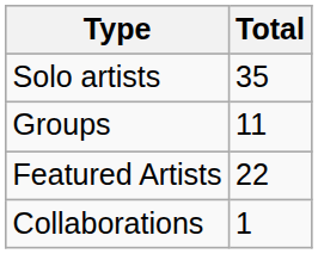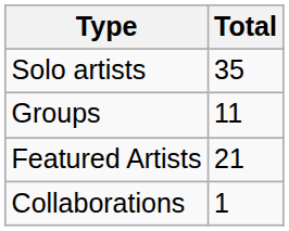Featured Artists | Total: 22 -> 21
